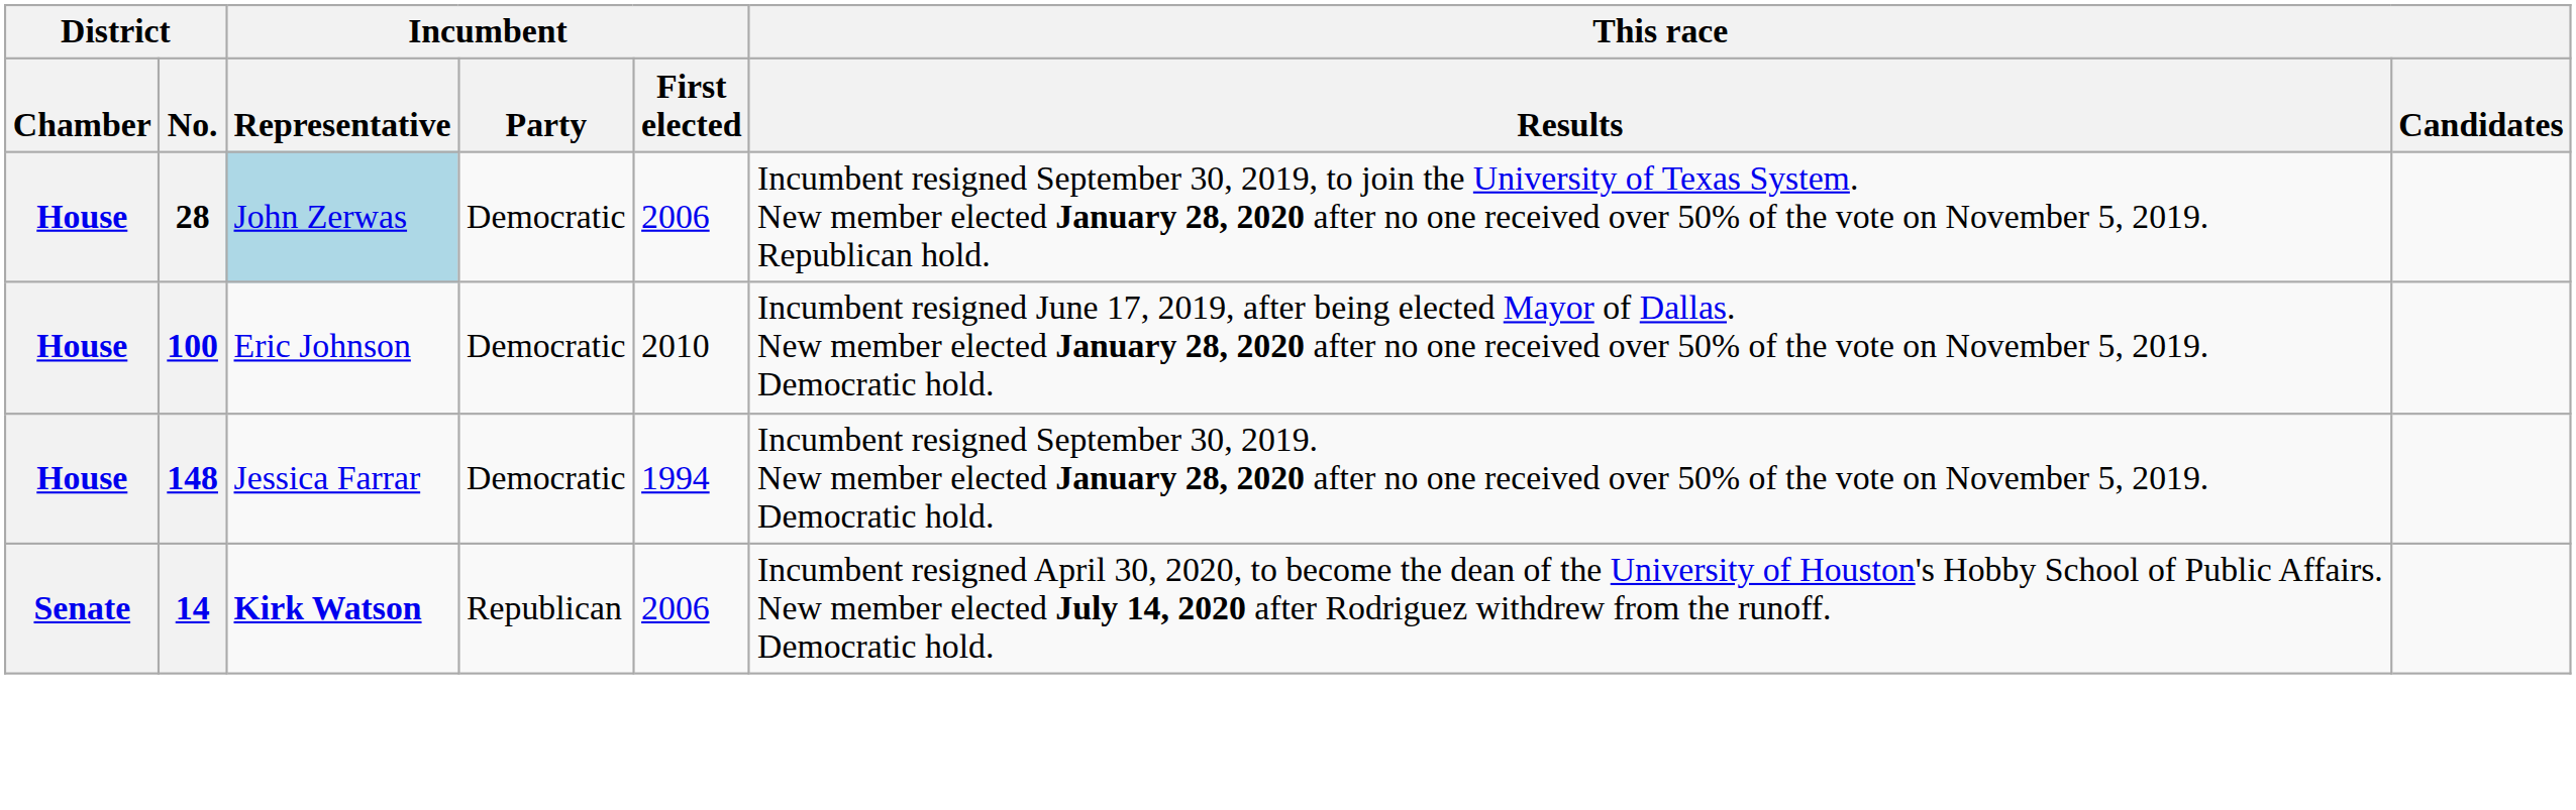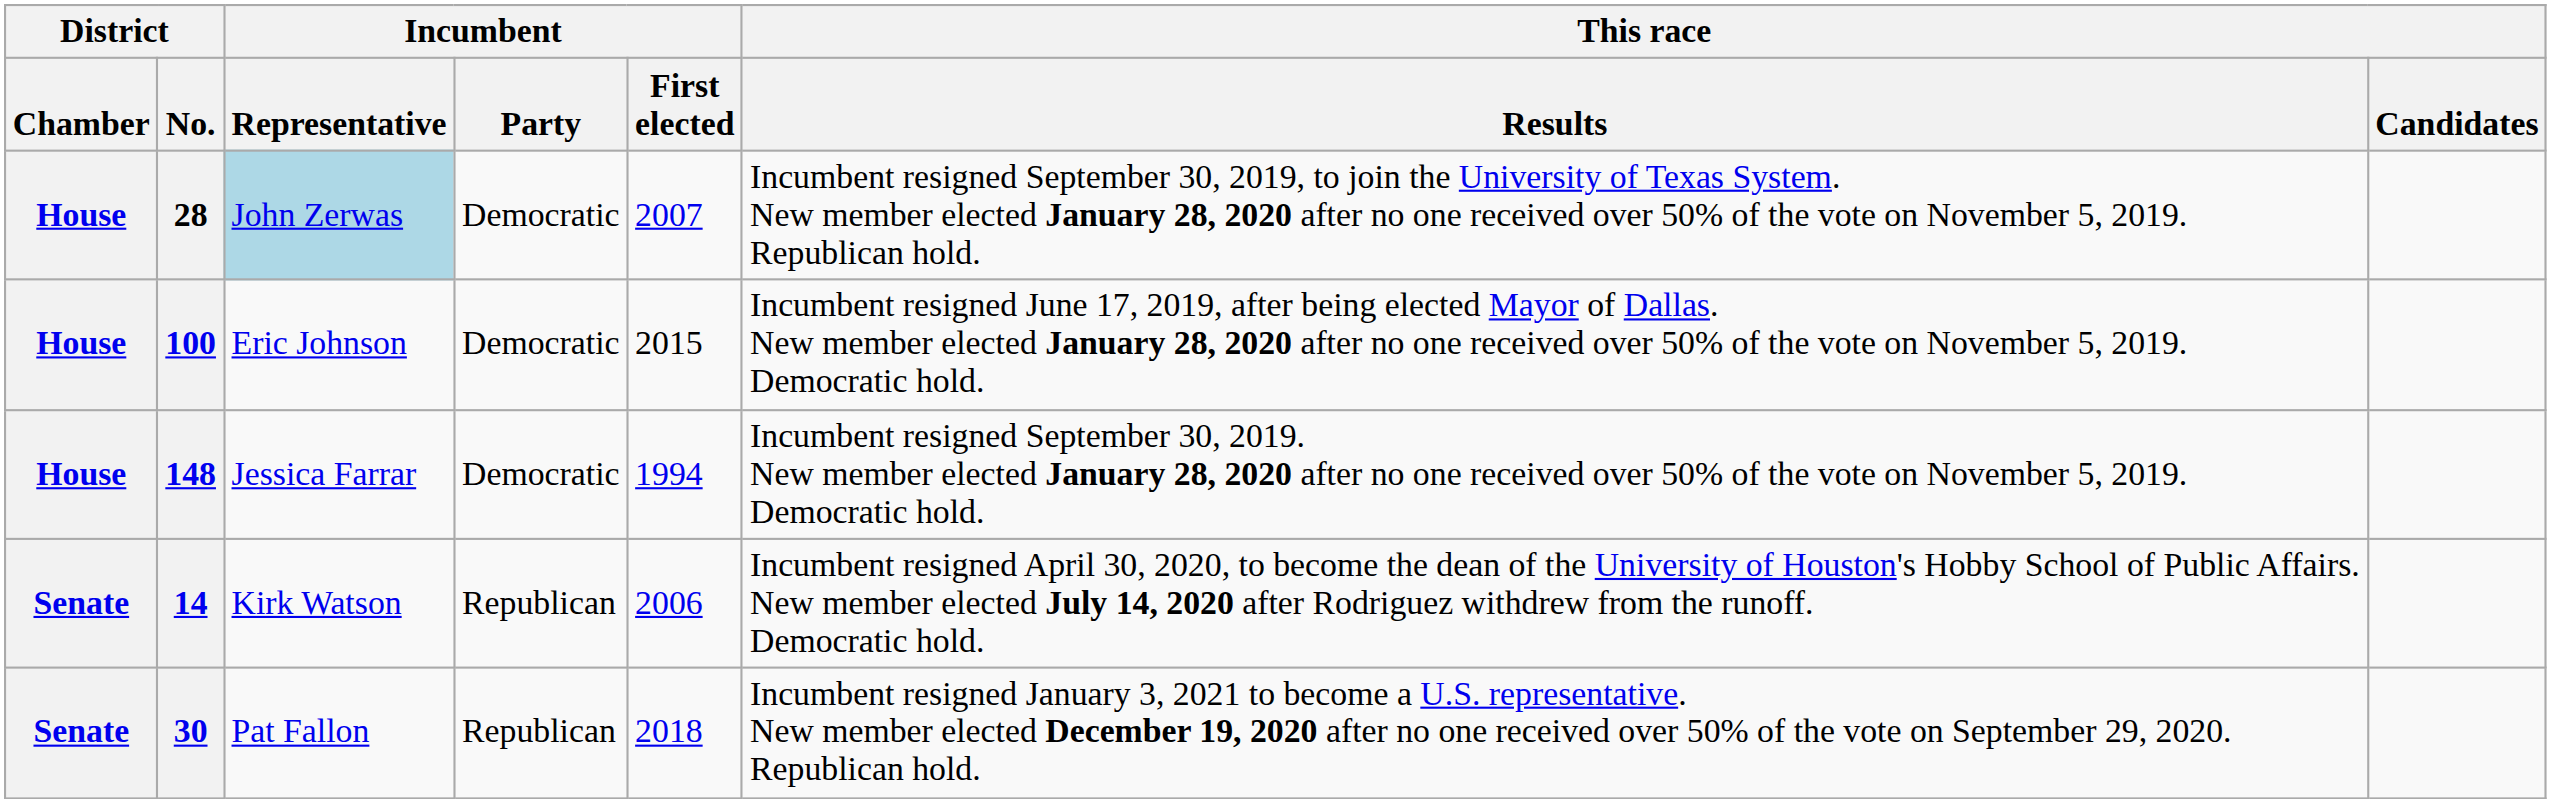28 | Incumbent / First elected: 2006 -> 2007
100 | Incumbent / First elected: 2010 -> 2015
14 | Incumbent / Representative: bold -> normal
+ row: Senate | 30 | Pat Fallon | Republican | 2018 | Incumbent resigned January 3, 2021 to become a U.S. representative. New member elected December 19, 2020 after no one received over 50% of the vote on September 29, 2020. Republican hold.
